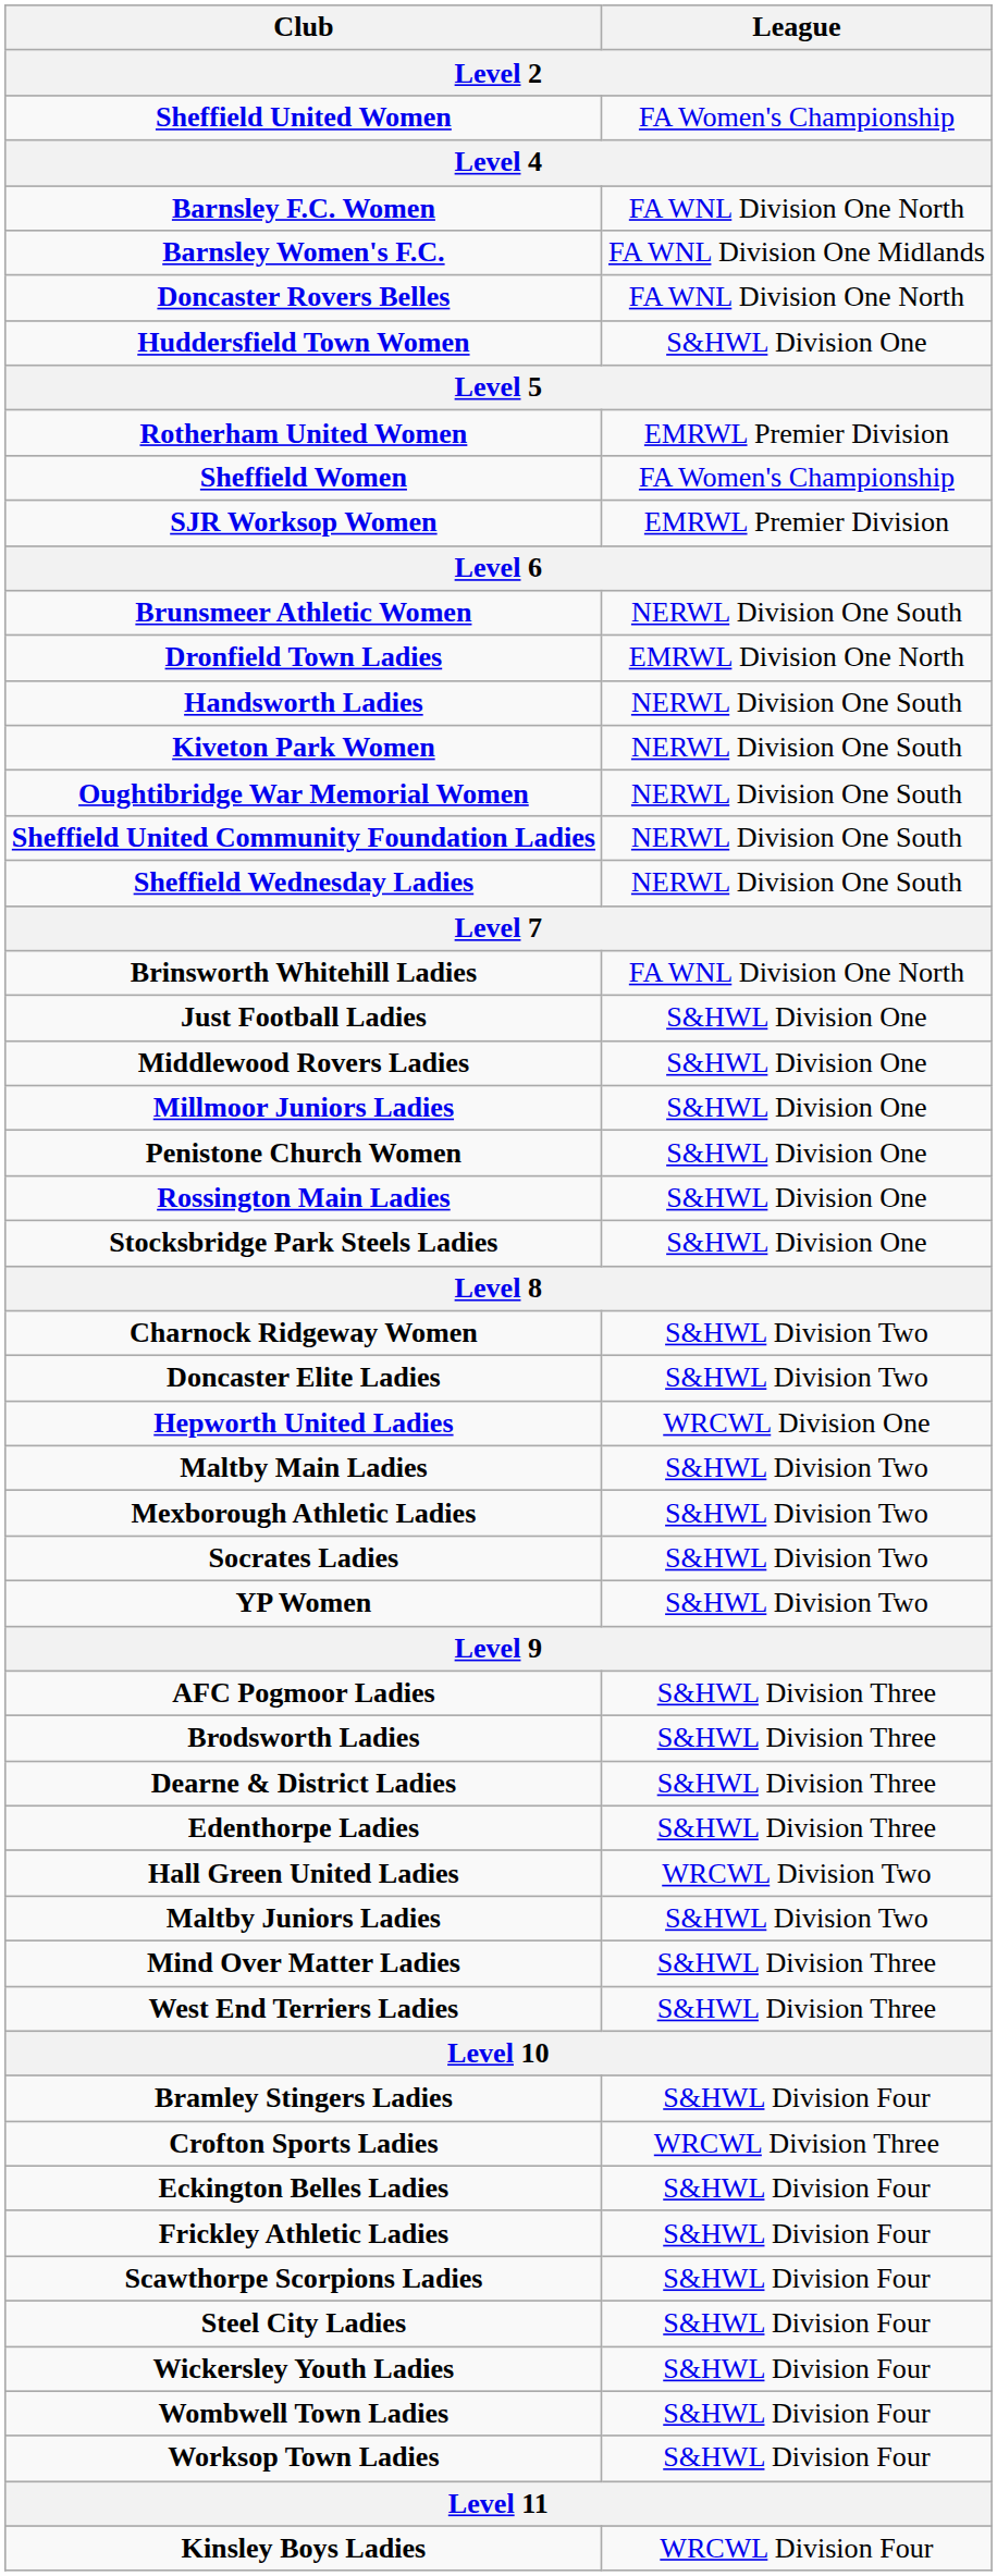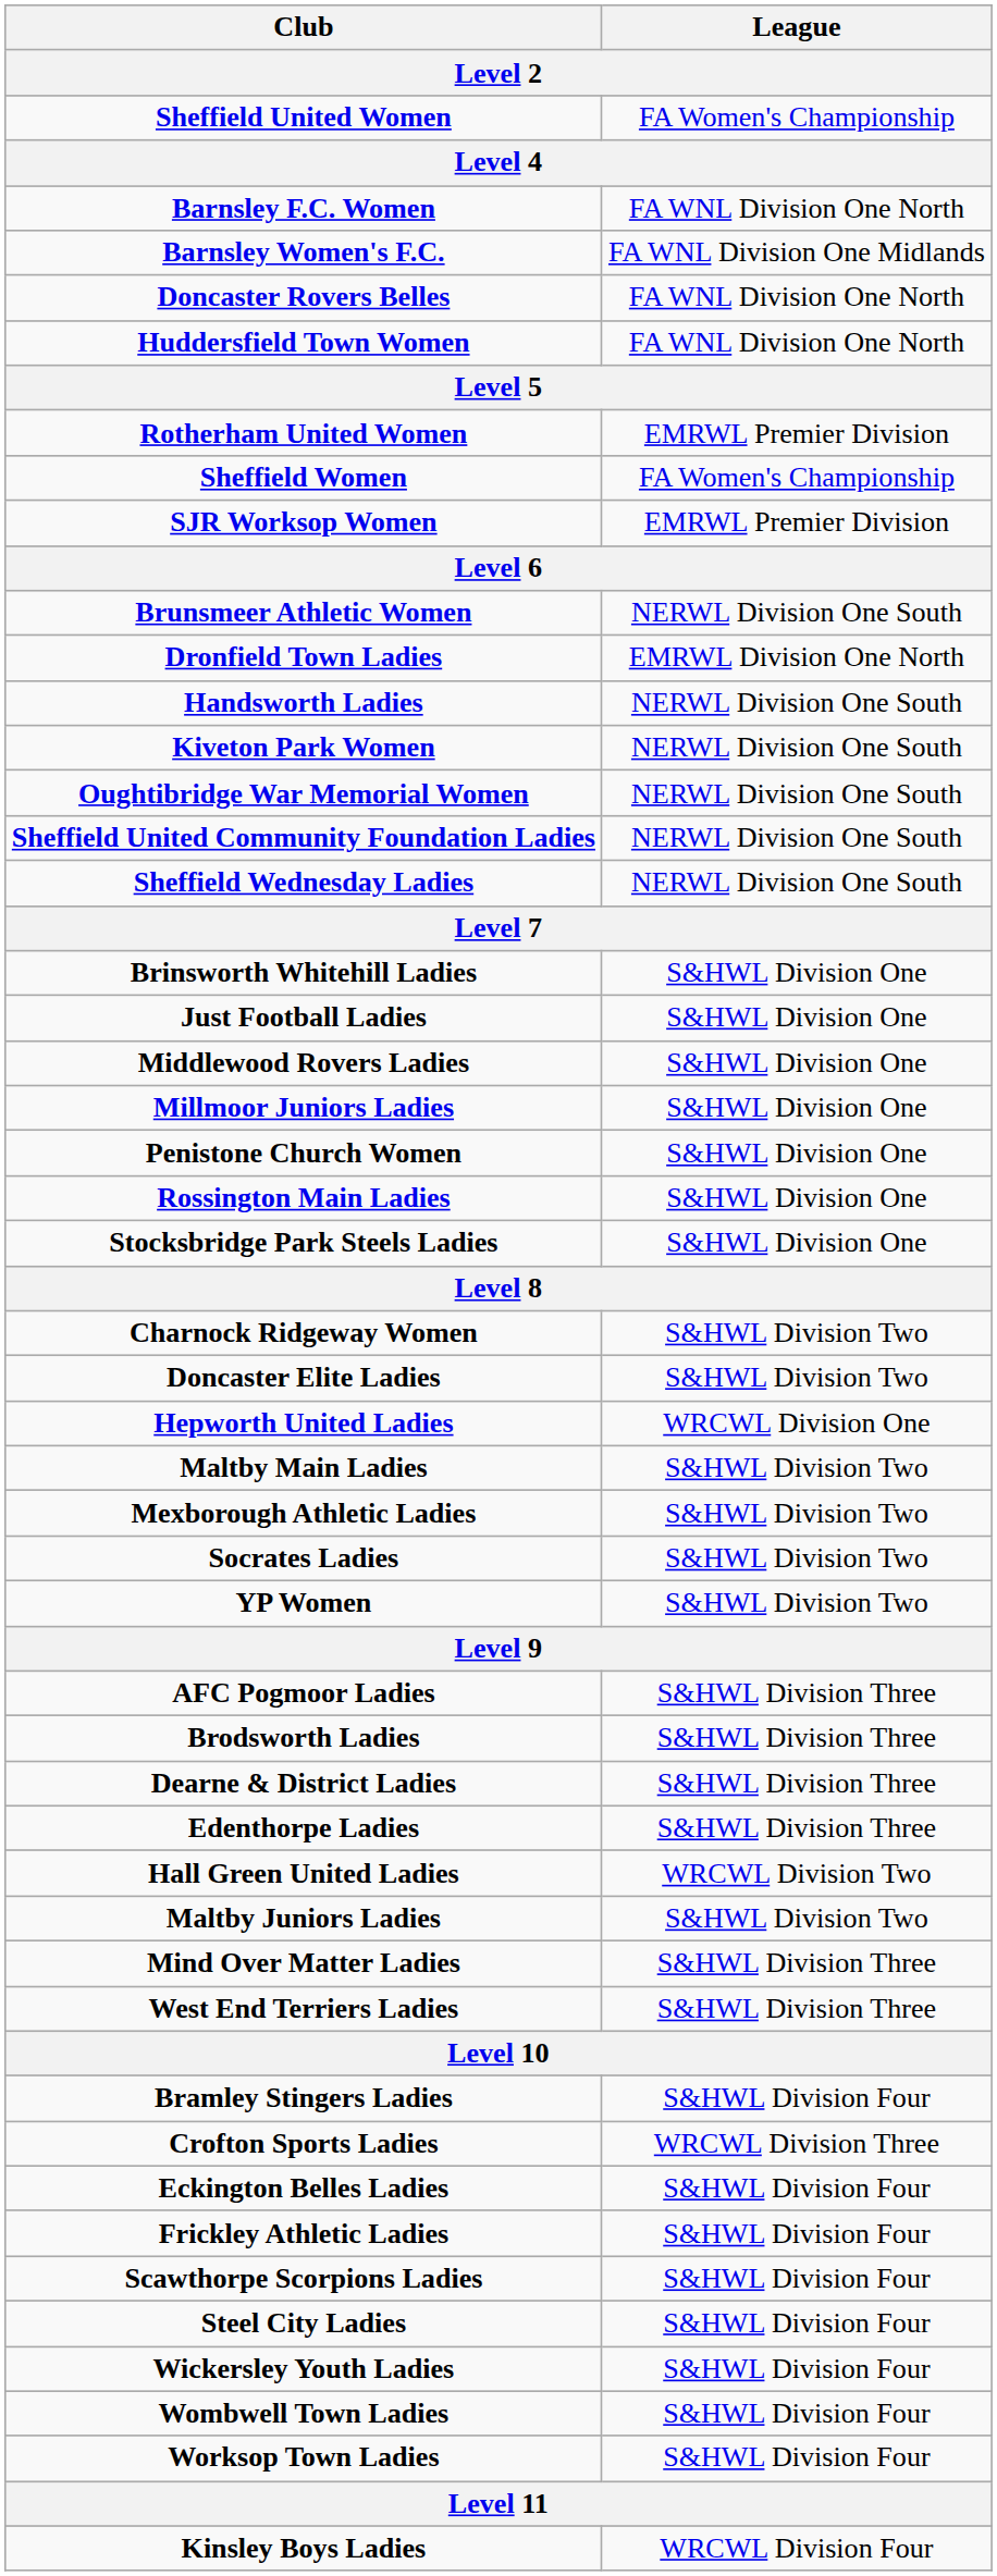Huddersfield Town Women | League: S&HWL Division One -> FA WNL Division One North
Brinsworth Whitehill Ladies | League: FA WNL Division One North -> S&HWL Division One
